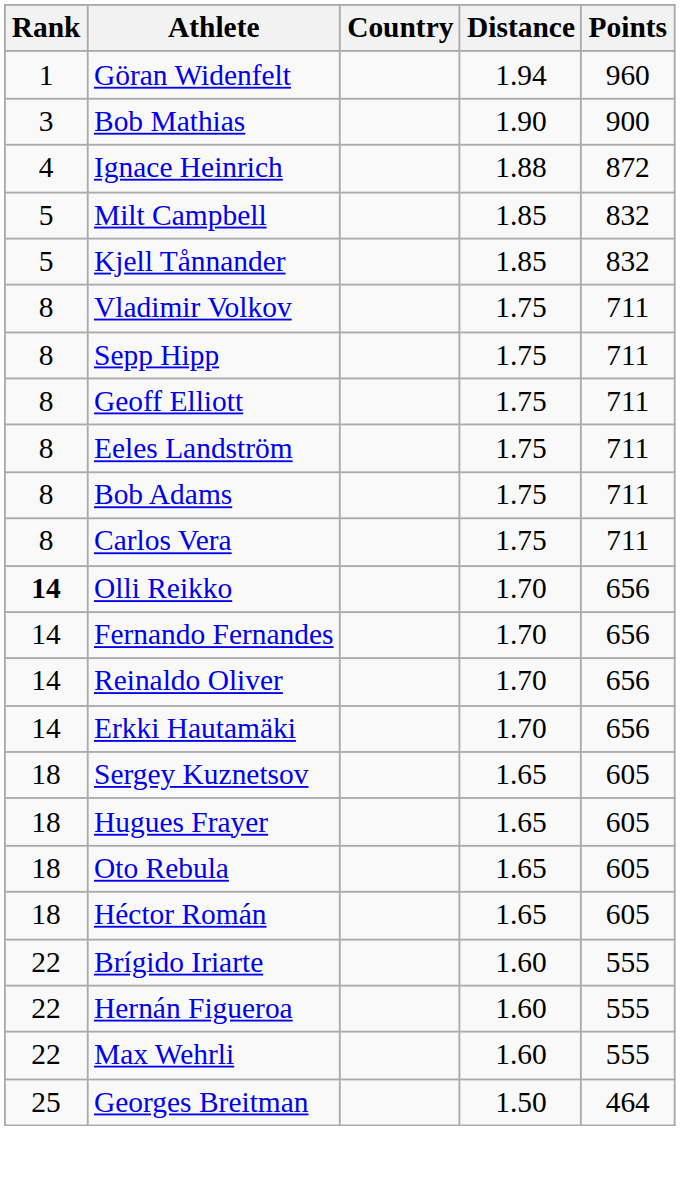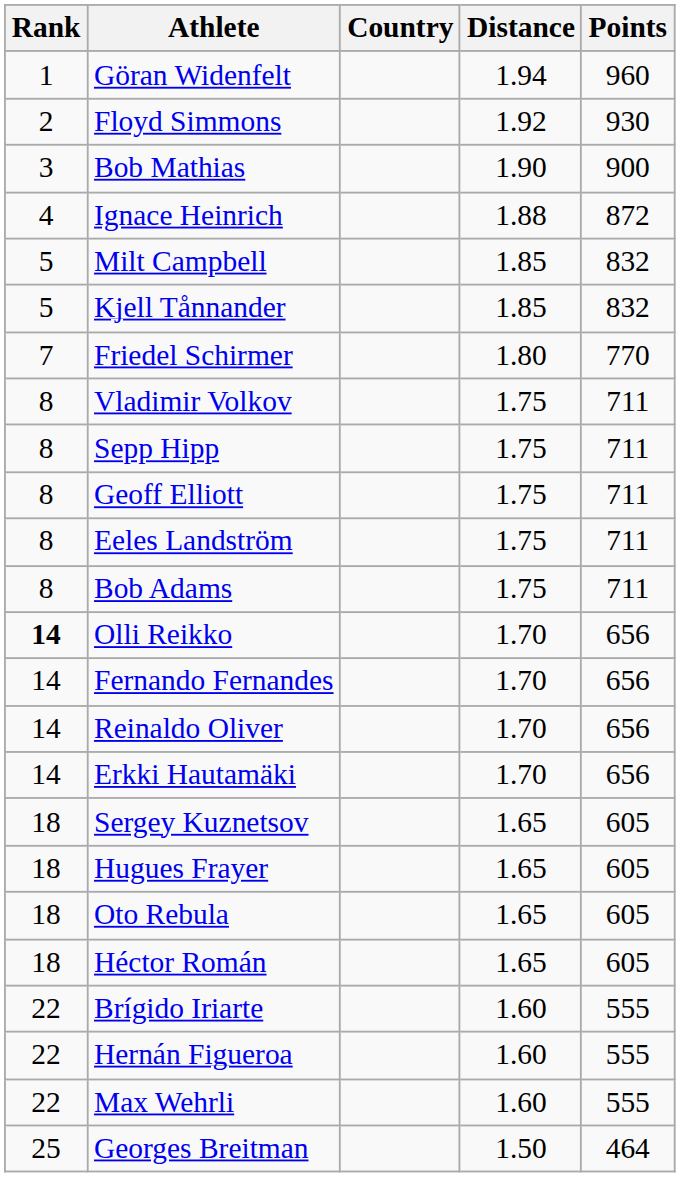+ row: 2 | Floyd Simmons | 1.92 | 930
+ row: 7 | Friedel Schirmer | 1.80 | 770
- row: 8 | Carlos Vera | 1.75 | 711
